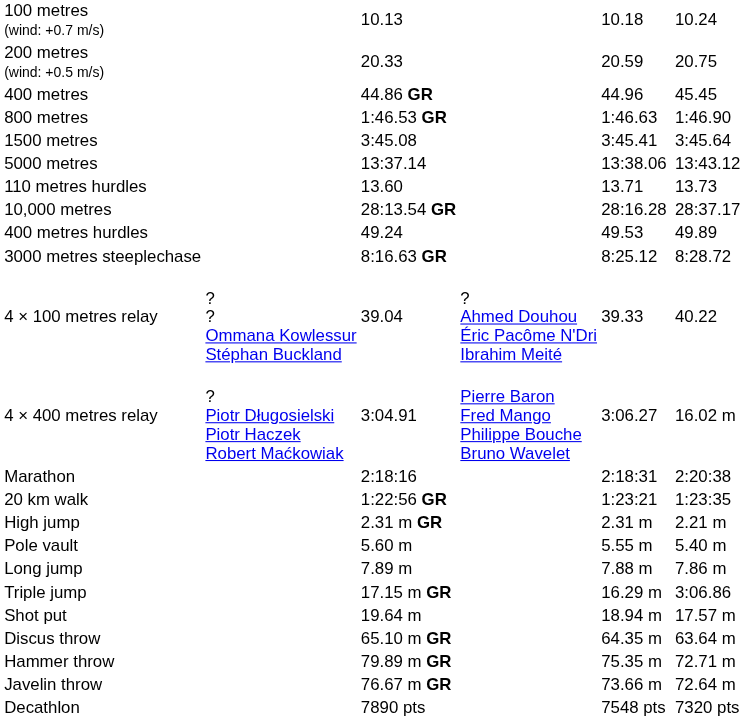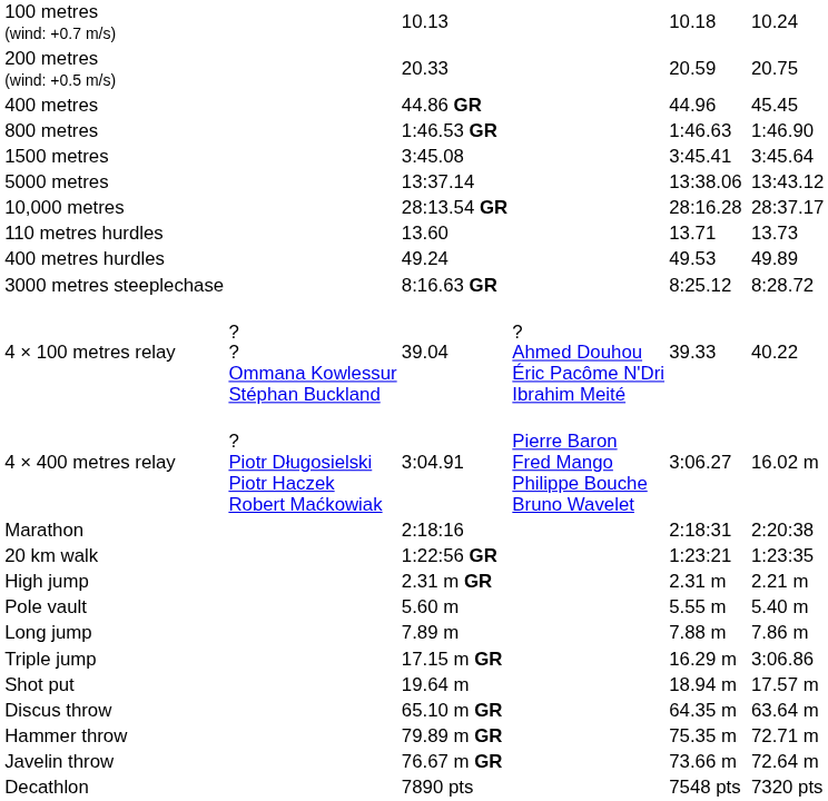rows swapped: 10,000 metres <-> 110 metres hurdles
